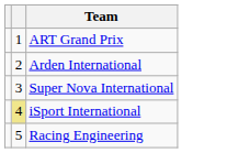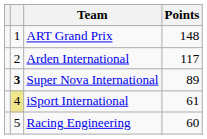+ column: Points | 148 | 117 | 89 | 61 | 60
Super Nova International | column 2: normal -> bold
